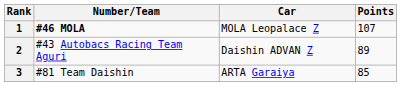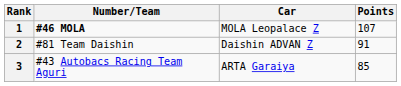2 | Number/Team: #43 Autobacs Racing Team Aguri -> #81 Team Daishin
2 | Points: 89 -> 91
3 | Number/Team: #81 Team Daishin -> #43 Autobacs Racing Team Aguri
